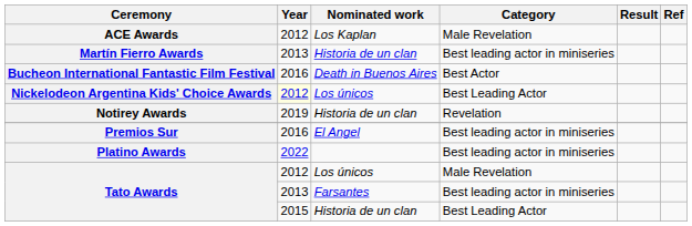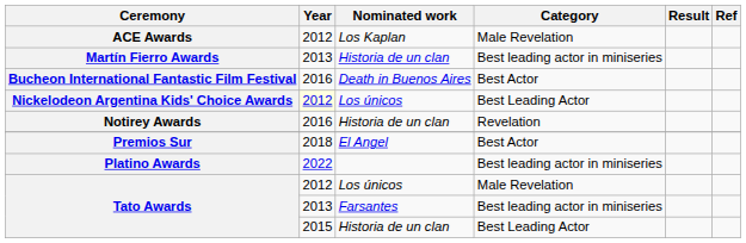Notirey Awards | Year: 2019 -> 2016
Premios Sur | Year: 2016 -> 2018
Premios Sur | Category: Best leading actor in miniseries -> Best Actor
